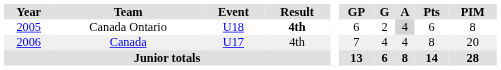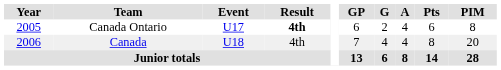Canada Ontario | Event: U18 -> U17
Canada Ontario | A: lightgrey background -> no background
Canada | Event: U17 -> U18
